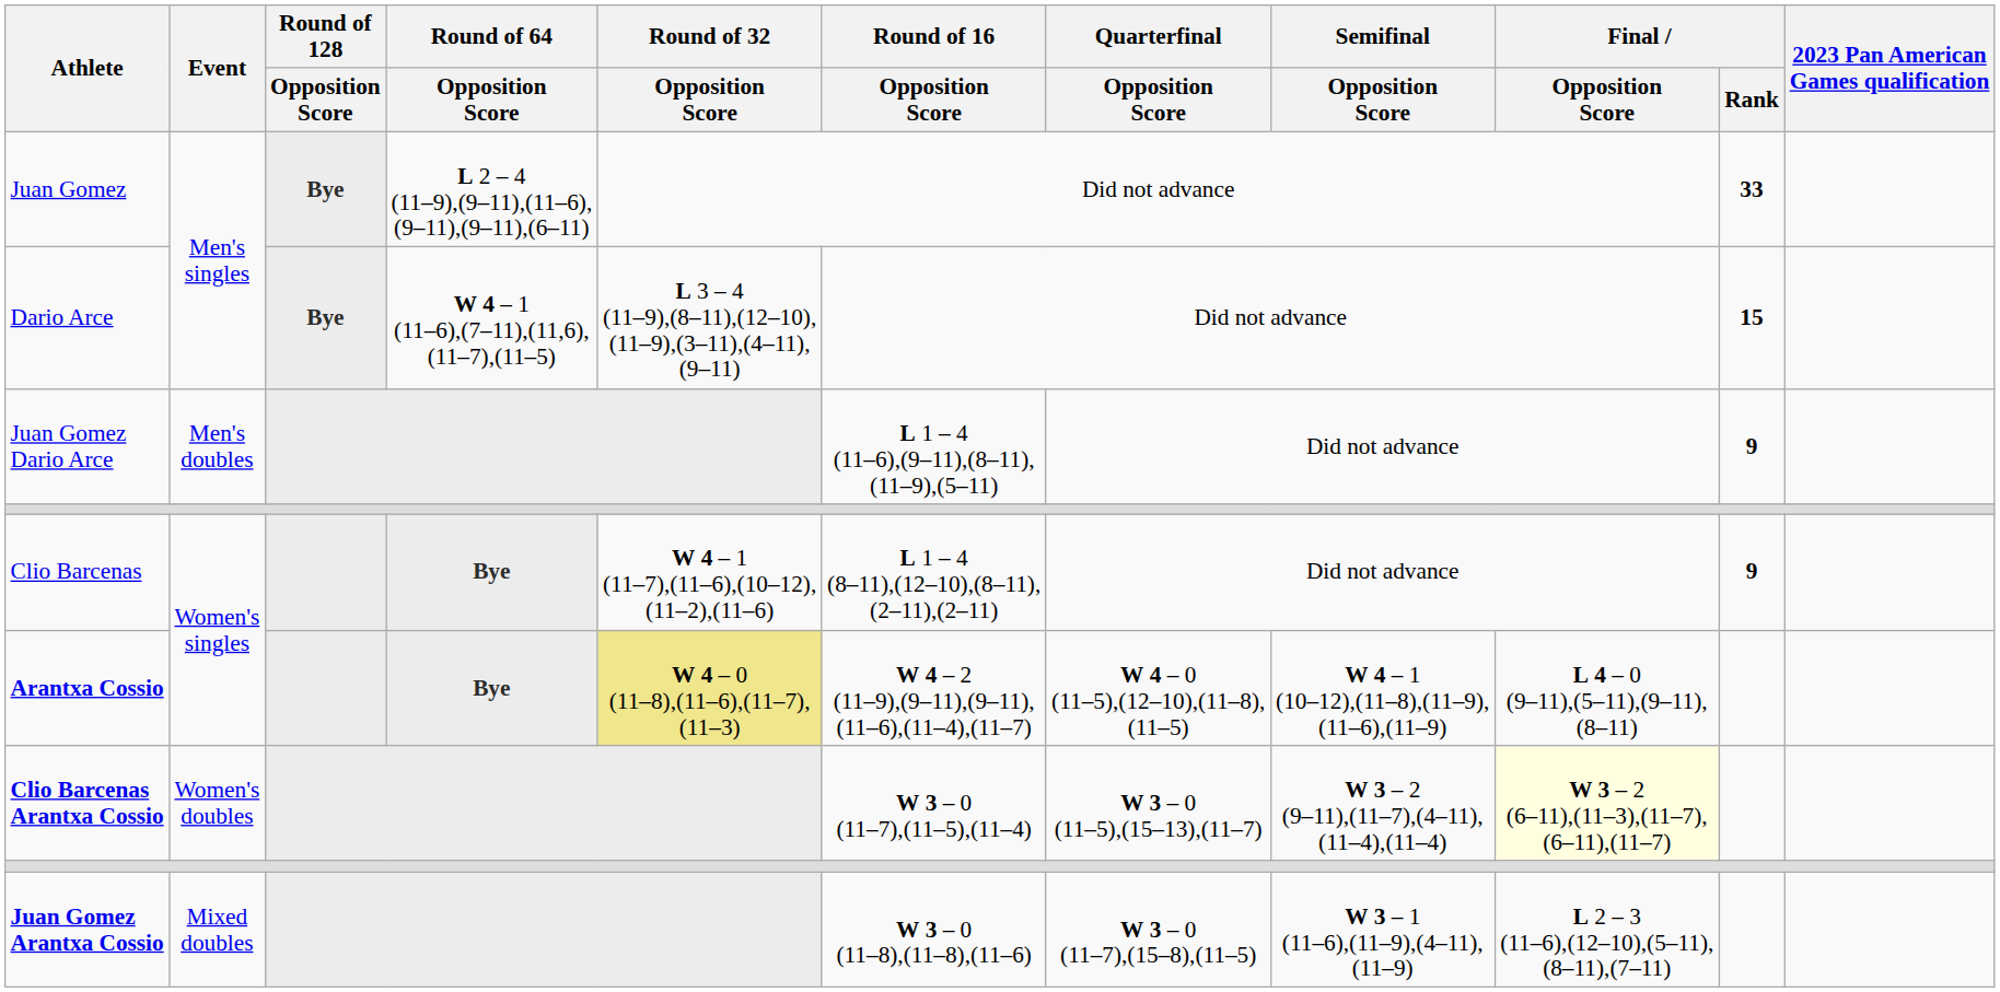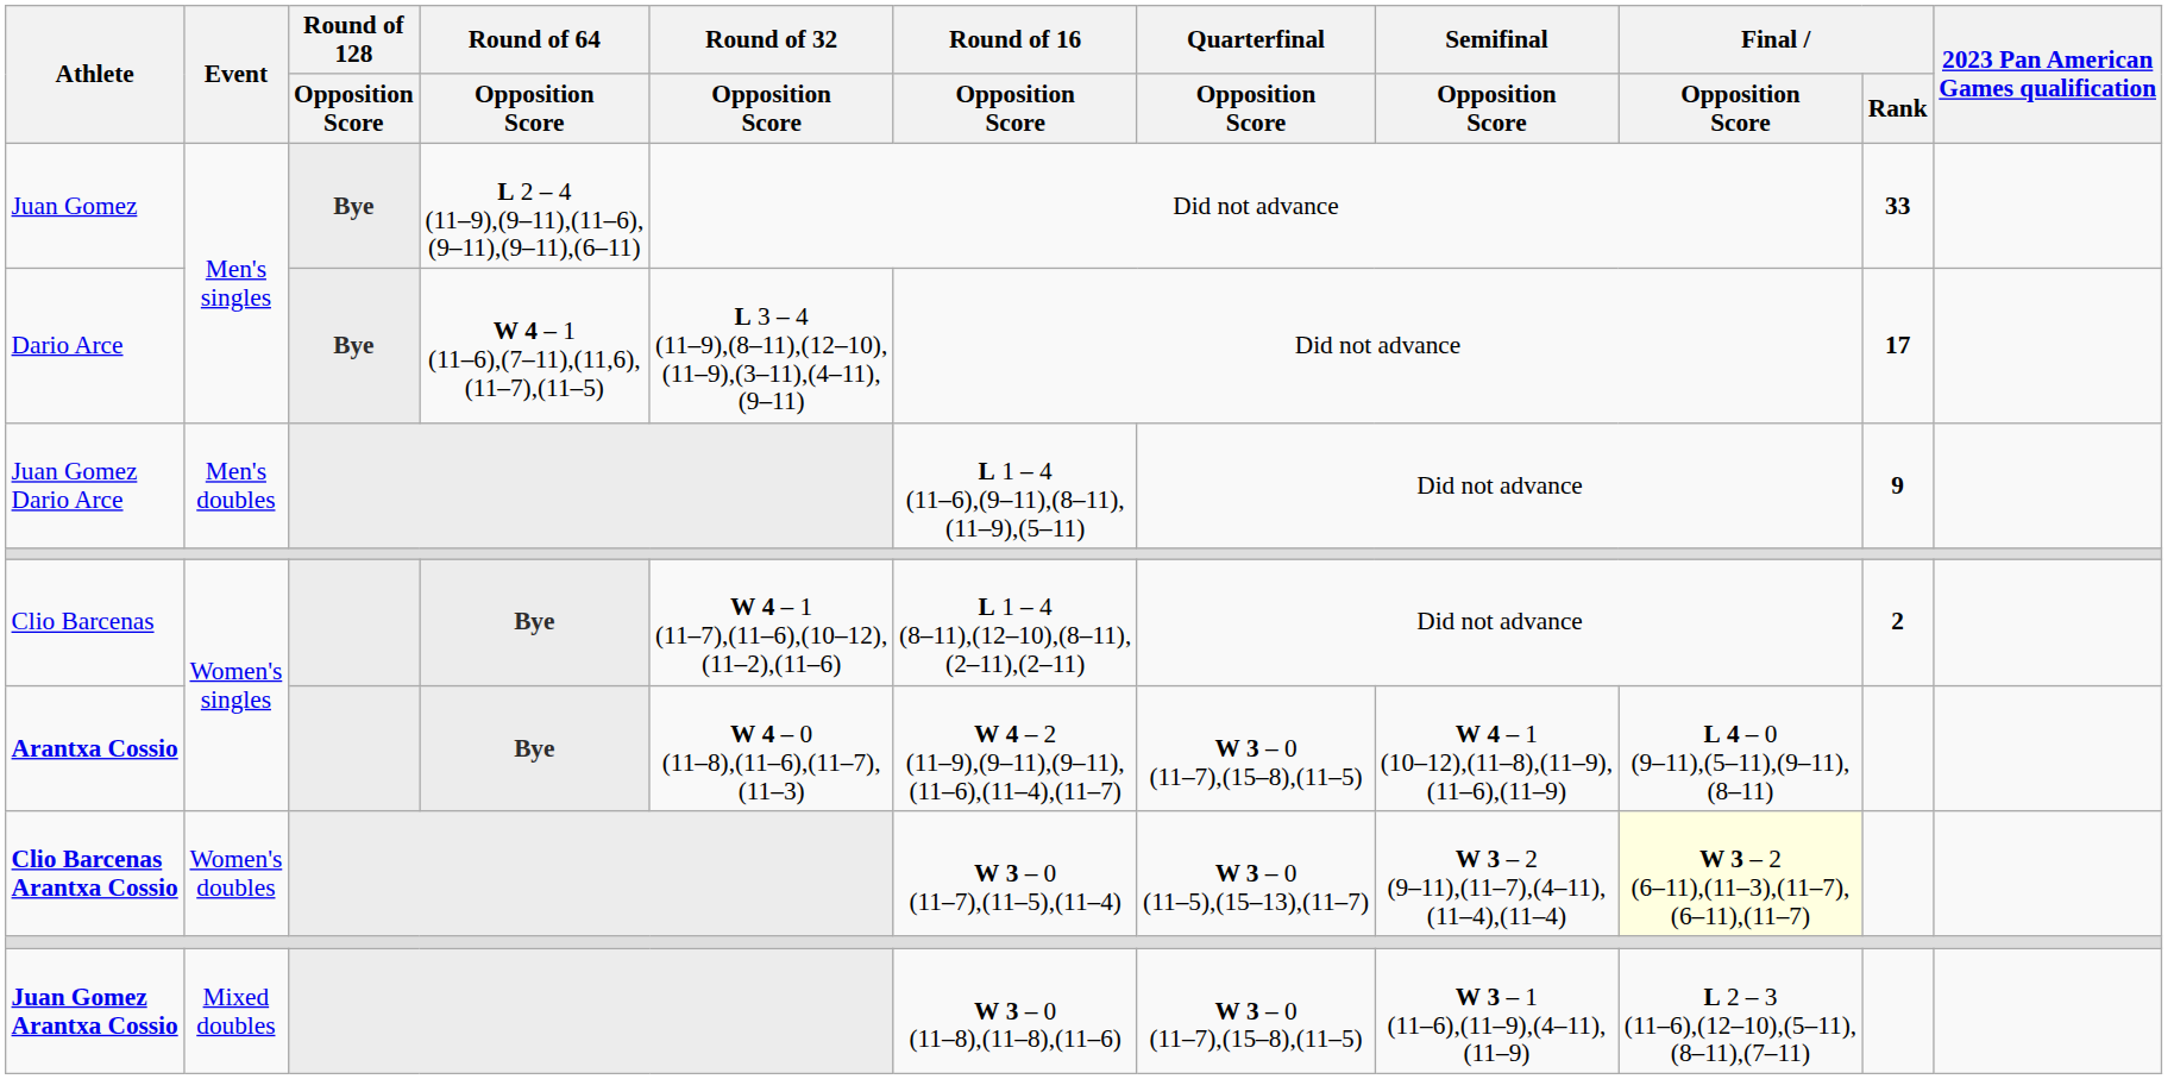Dario Arce | Final / Rank: 15 -> 17
Clio Barcenas | Final / Rank: 9 -> 2
Arantxa Cossio | Round of 32 / Opposition Score: khaki background -> no background
Arantxa Cossio | Quarterfinal / Opposition Score: W 4 – 0 (11–5),(12–10),(11–8), (11–5) -> W 3 – 0 (11–7),(15–8),(11–5)
